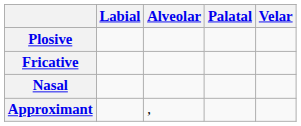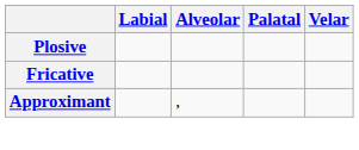- row: Nasal
